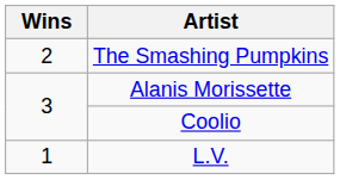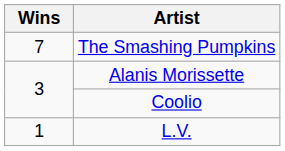The Smashing Pumpkins | Wins: 2 -> 7
